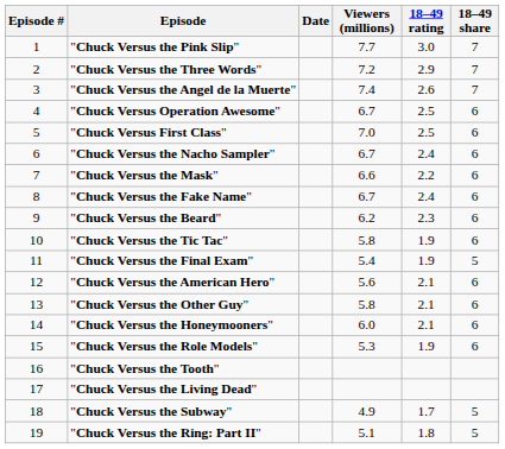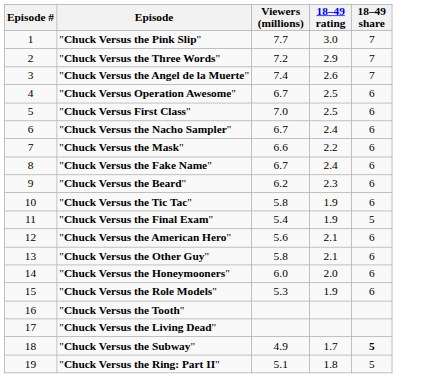- column: Date
"Chuck Versus the Honeymooners" | 18–49 rating: 2.1 -> 2.0
"Chuck Versus the Subway" | 18–49 share: normal -> bold
